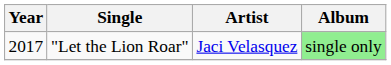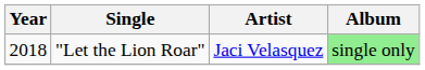"Let the Lion Roar" | Year: 2017 -> 2018
